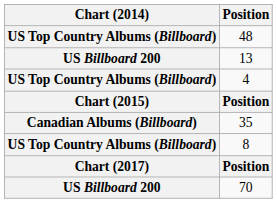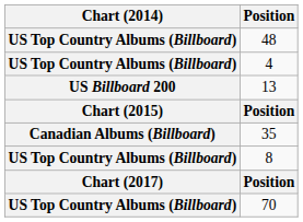rows swapped: 13 <-> 4
70 | Chart (2014): US Billboard 200 -> US Top Country Albums (Billboard)
